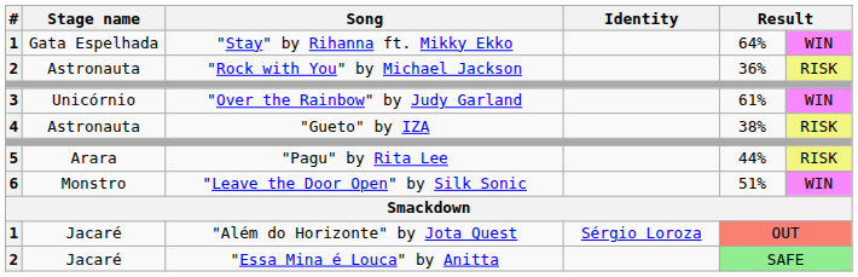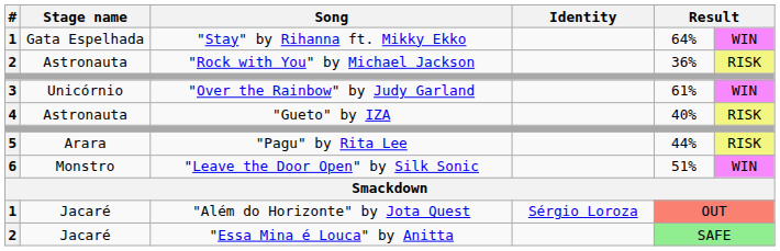"Gueto" by IZA | column 5: 38% -> 40%
